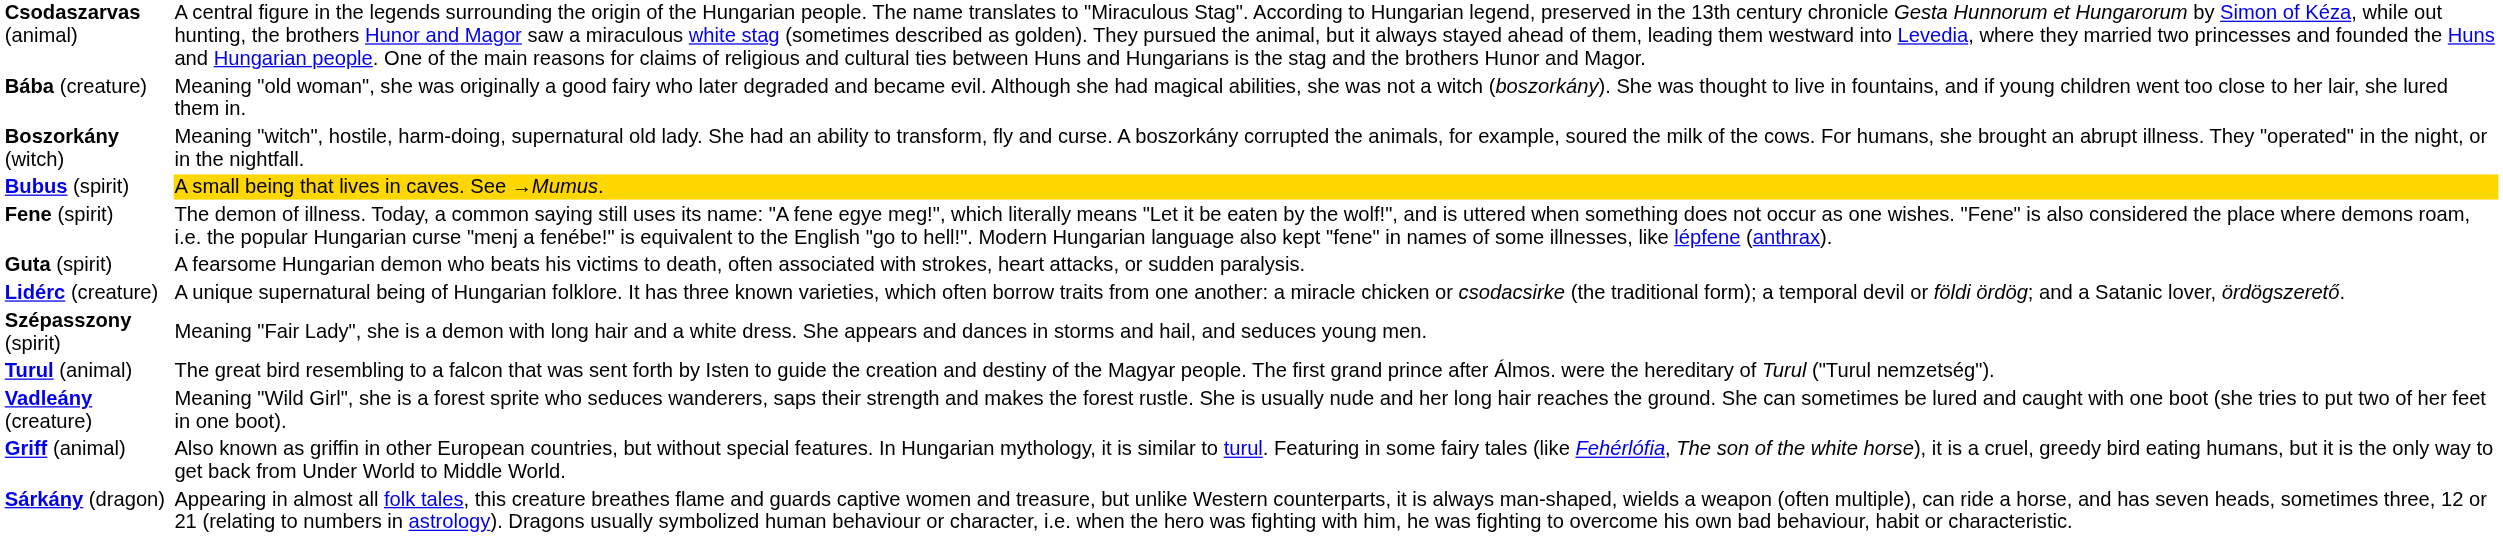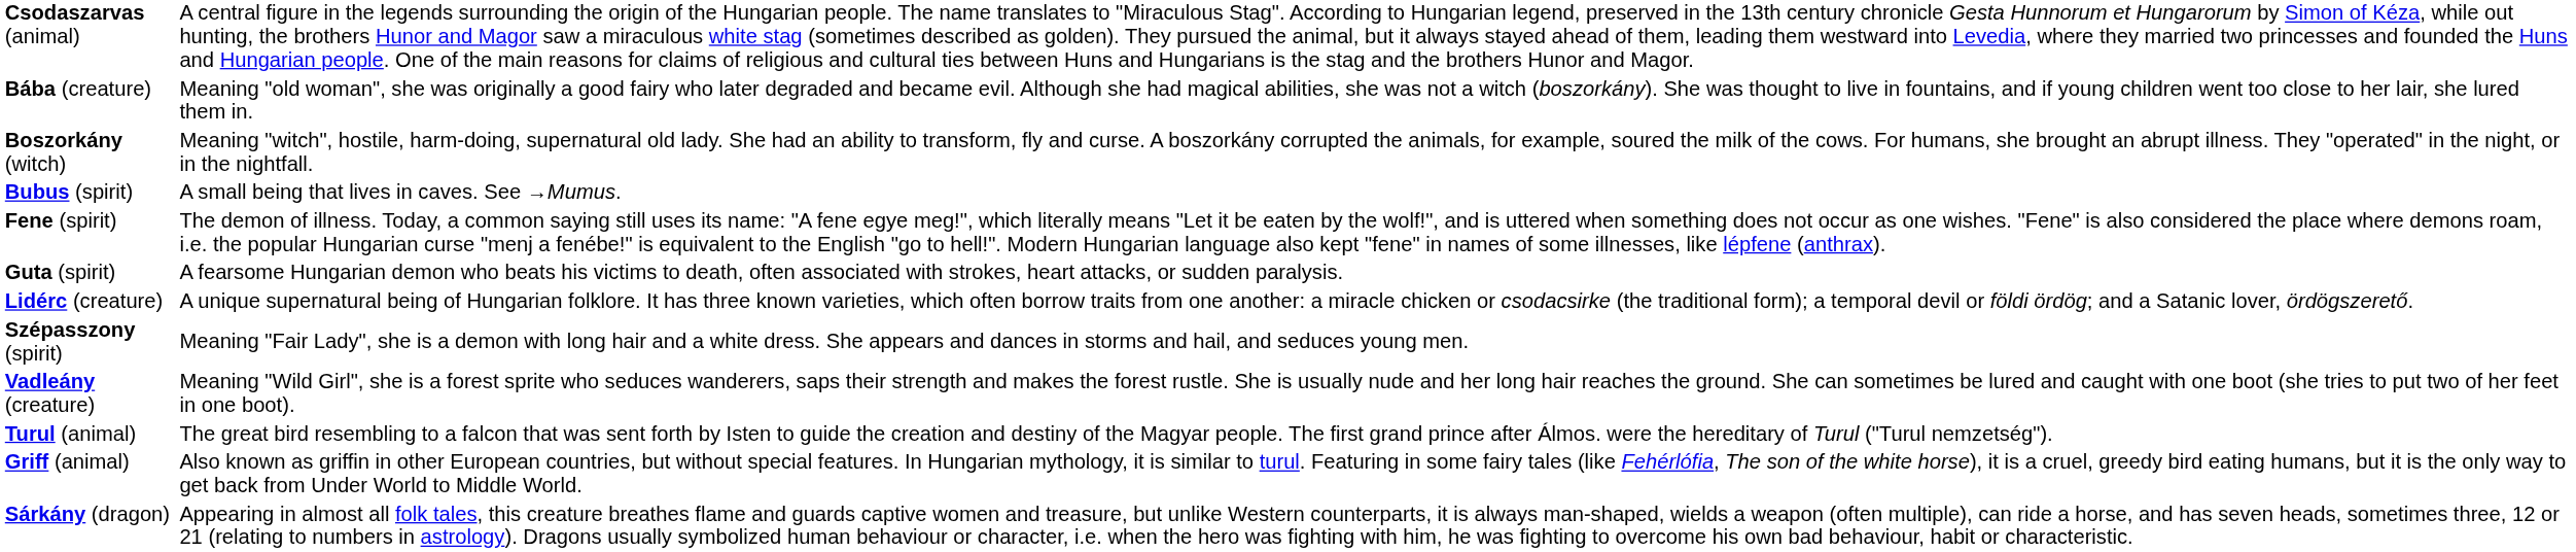Bubus (spirit) | column 2: gold background -> no background
rows swapped: Turul (animal) <-> Vadleány (creature)
